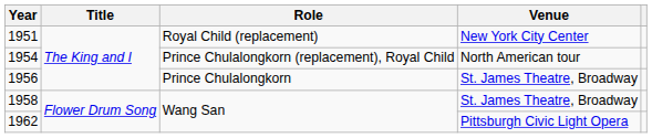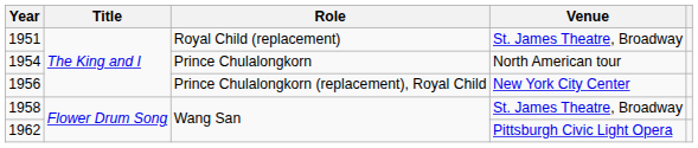1951 | Venue: New York City Center -> St. James Theatre, Broadway
1954 | Role: Prince Chulalongkorn (replacement), Royal Child -> Prince Chulalongkorn
1956 | Role: Prince Chulalongkorn -> Prince Chulalongkorn (replacement), Royal Child
1956 | Venue: St. James Theatre, Broadway -> New York City Center
